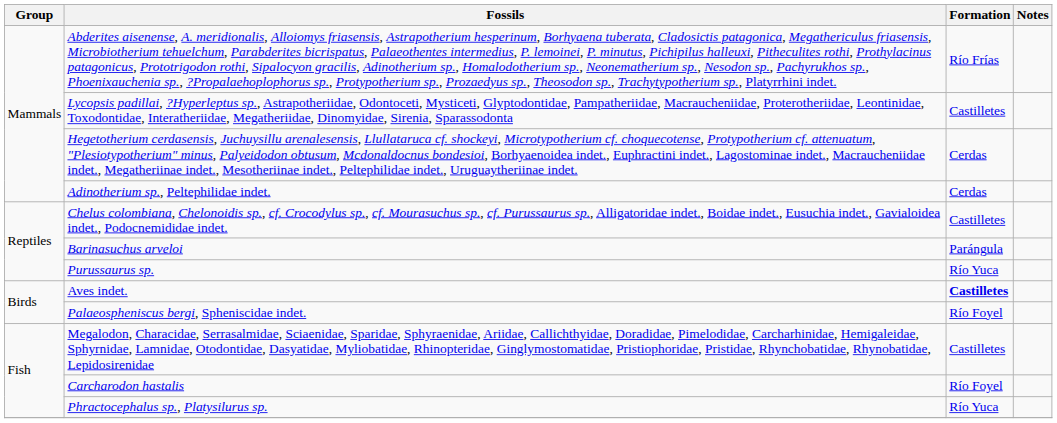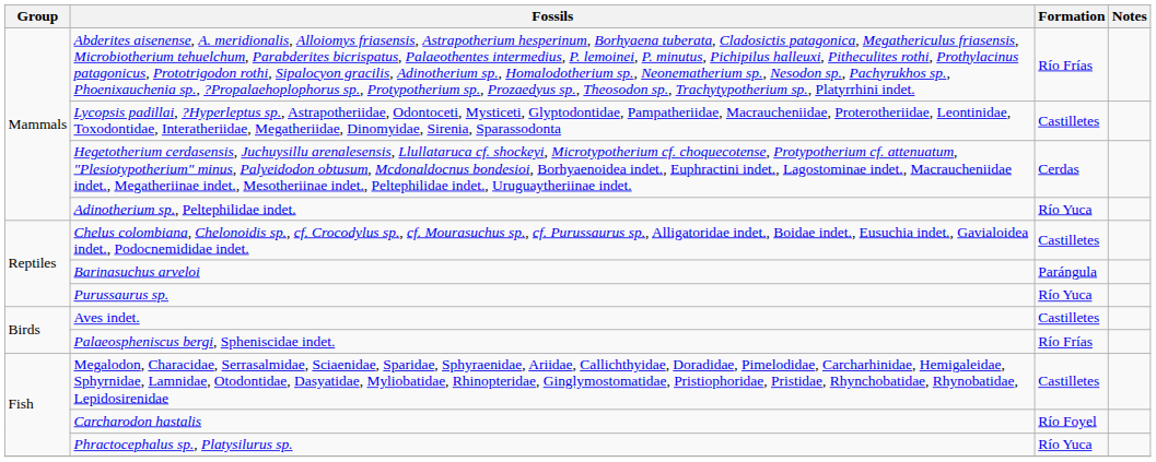Adinotherium sp., Peltephilidae indet. | Formation: Cerdas -> Río Yuca
Aves indet. | Formation: bold -> normal
Palaeospheniscus bergi, Spheniscidae indet. | Formation: Río Foyel -> Río Frías
